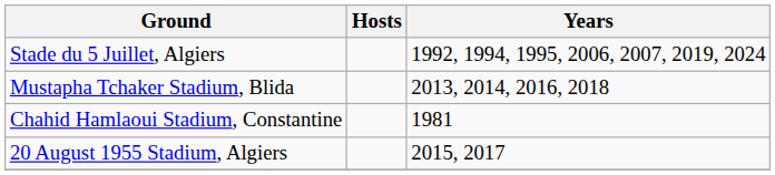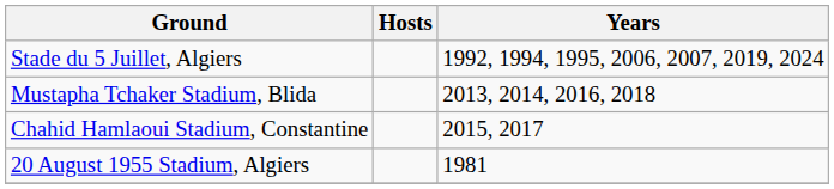Chahid Hamlaoui Stadium, Constantine | Years: 1981 -> 2015, 2017
20 August 1955 Stadium, Algiers | Years: 2015, 2017 -> 1981
